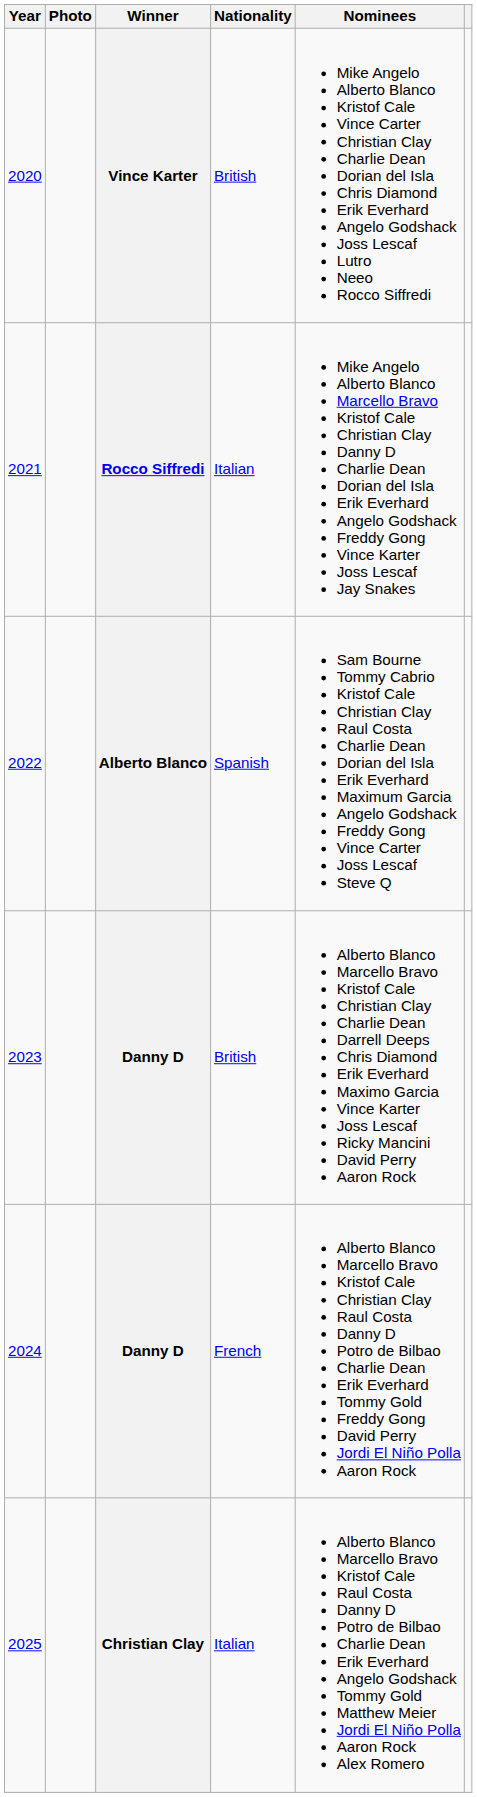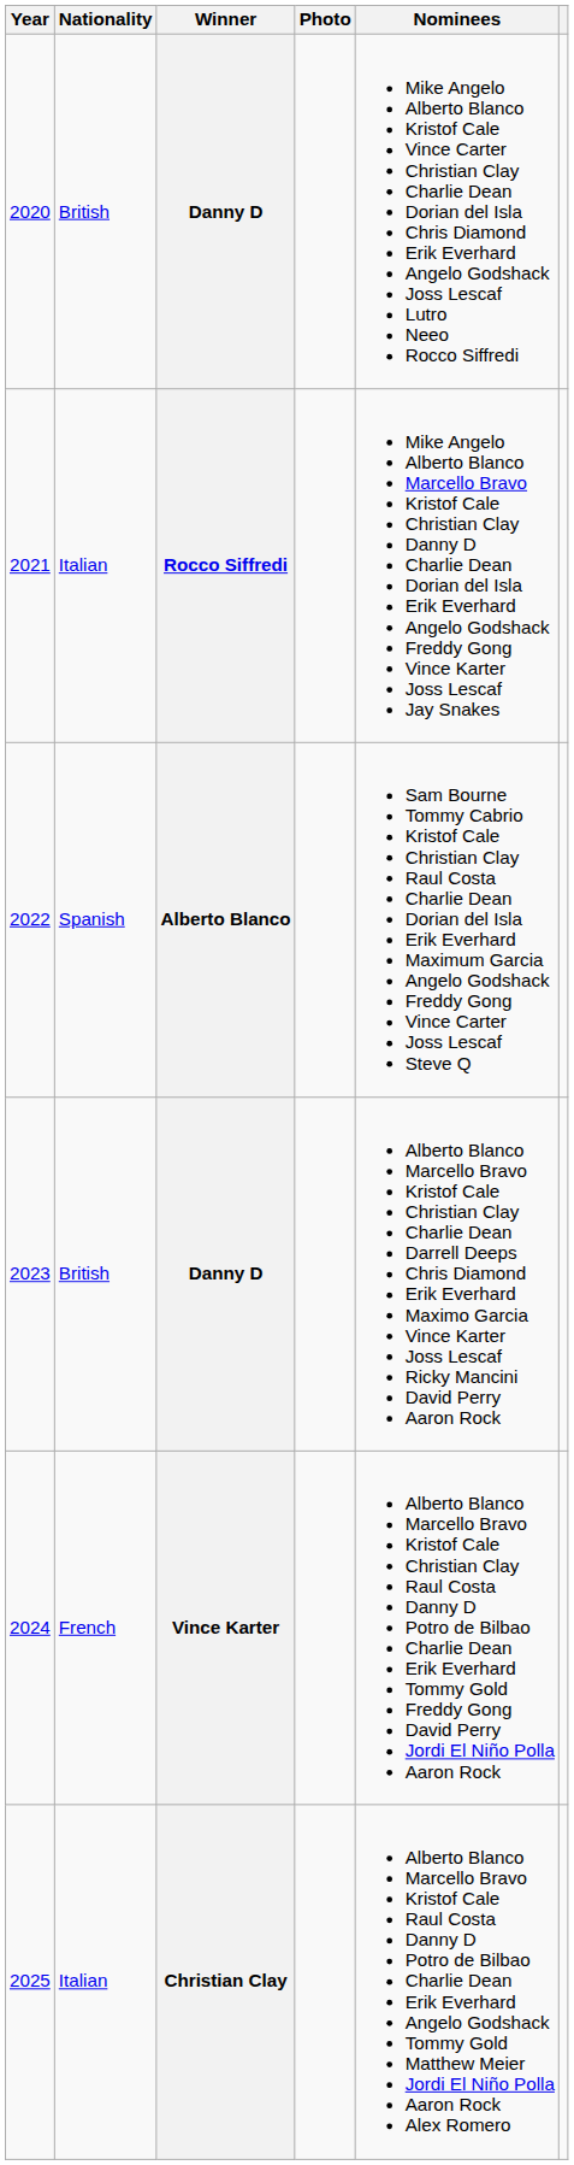columns swapped: Photo <-> Nationality
2020 | Winner: Vince Karter -> Danny D
2024 | Winner: Danny D -> Vince Karter
